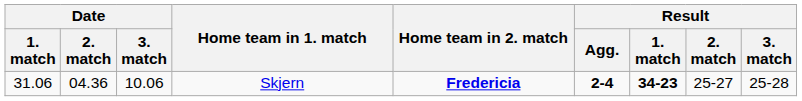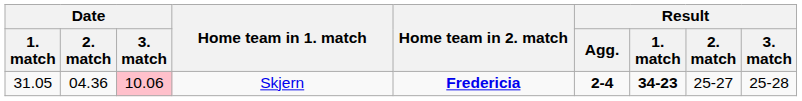Skjern | Date / 1. match: 31.06 -> 31.05
Skjern | Date / 3. match: no background -> pink background
